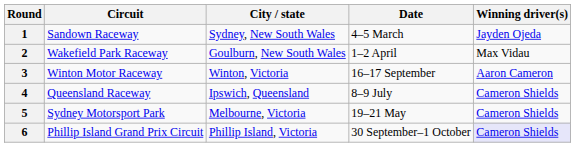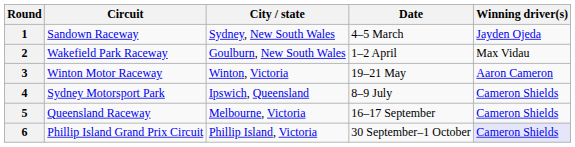3 | Date: 16–17 September -> 19–21 May
4 | Circuit: Queensland Raceway -> Sydney Motorsport Park
5 | Circuit: Sydney Motorsport Park -> Queensland Raceway
5 | Date: 19–21 May -> 16–17 September
